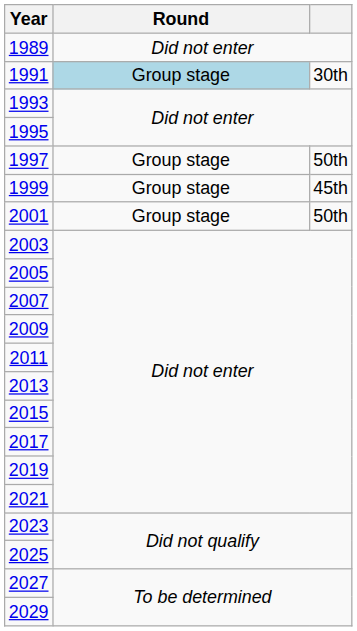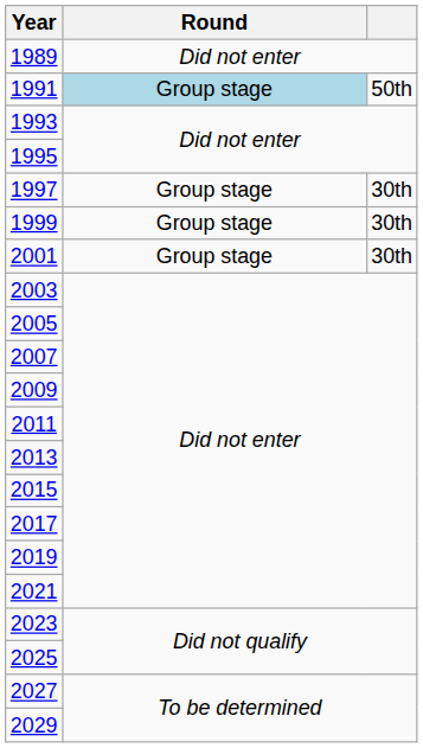1991 | column 3: 30th -> 50th
1997 | column 3: 50th -> 30th
1999 | column 3: 45th -> 30th
2001 | column 3: 50th -> 30th
